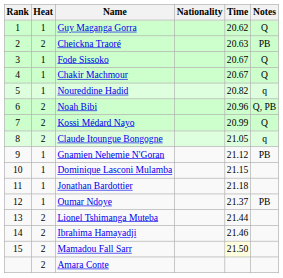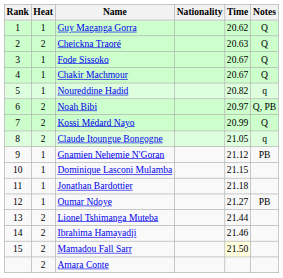Cheickna Traoré | Notes: PB -> Q
Noah Bibi | Time: 20.96 -> 20.97
Oumar Ndoye | Time: 21.37 -> 21.27
